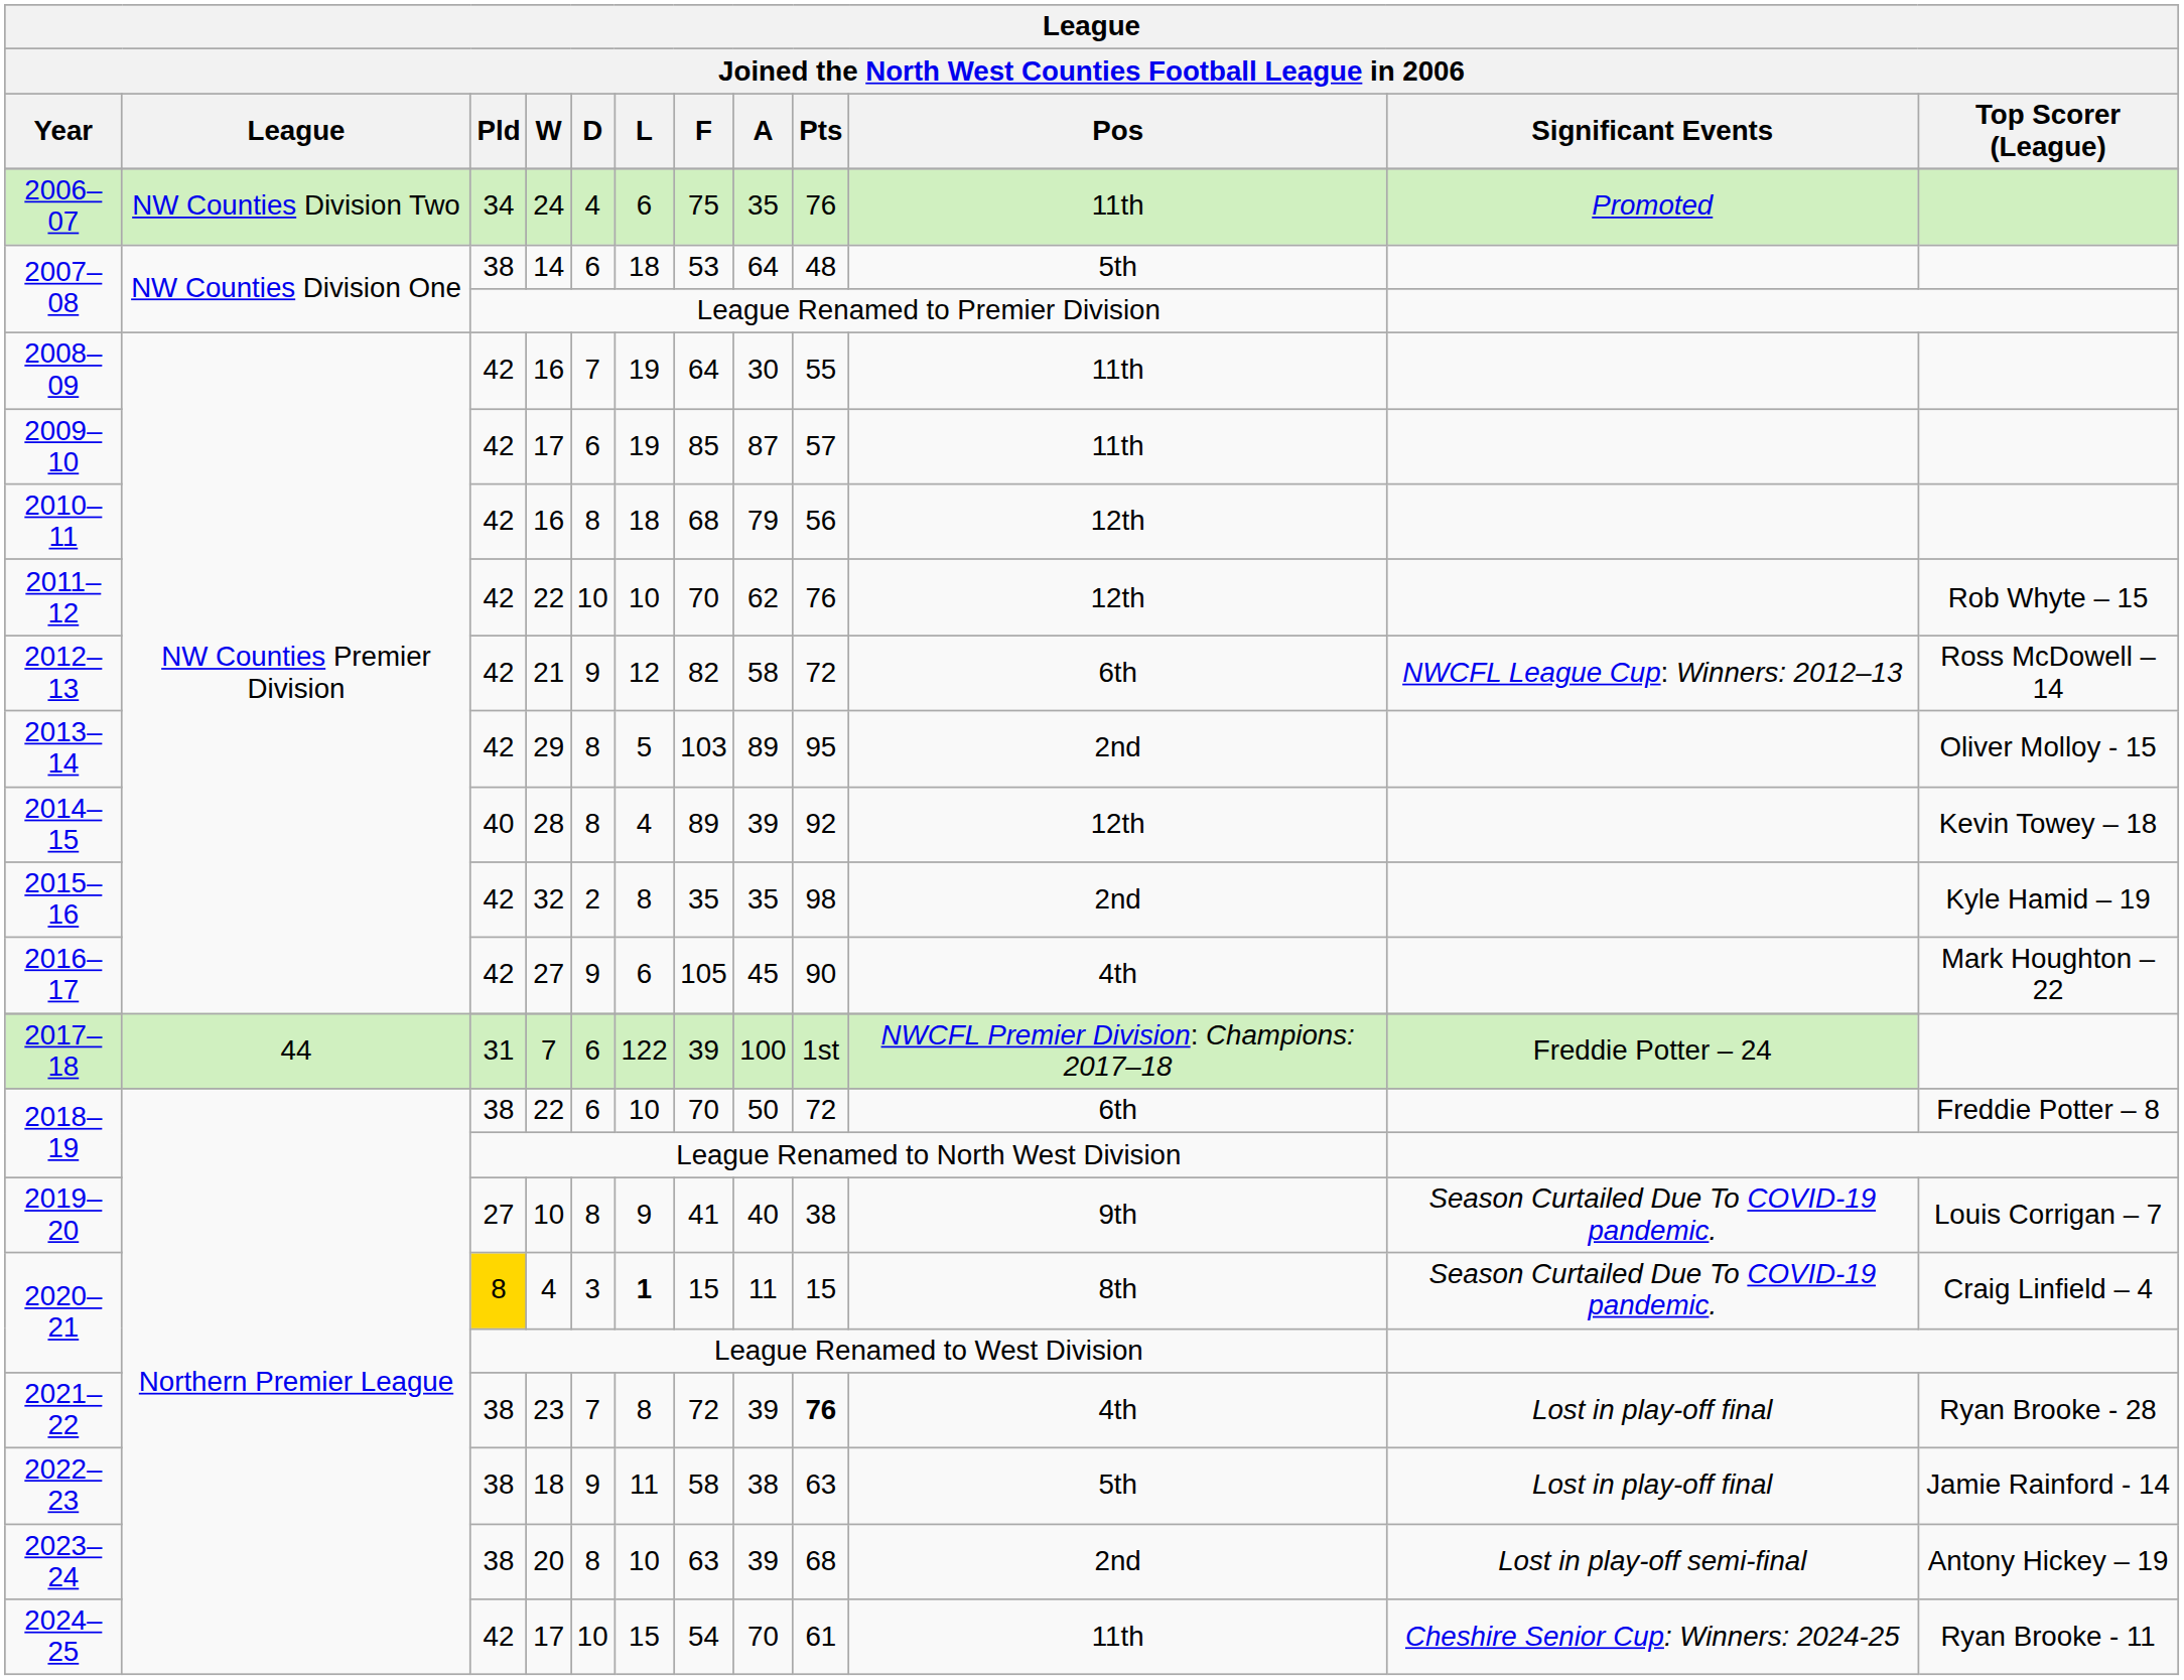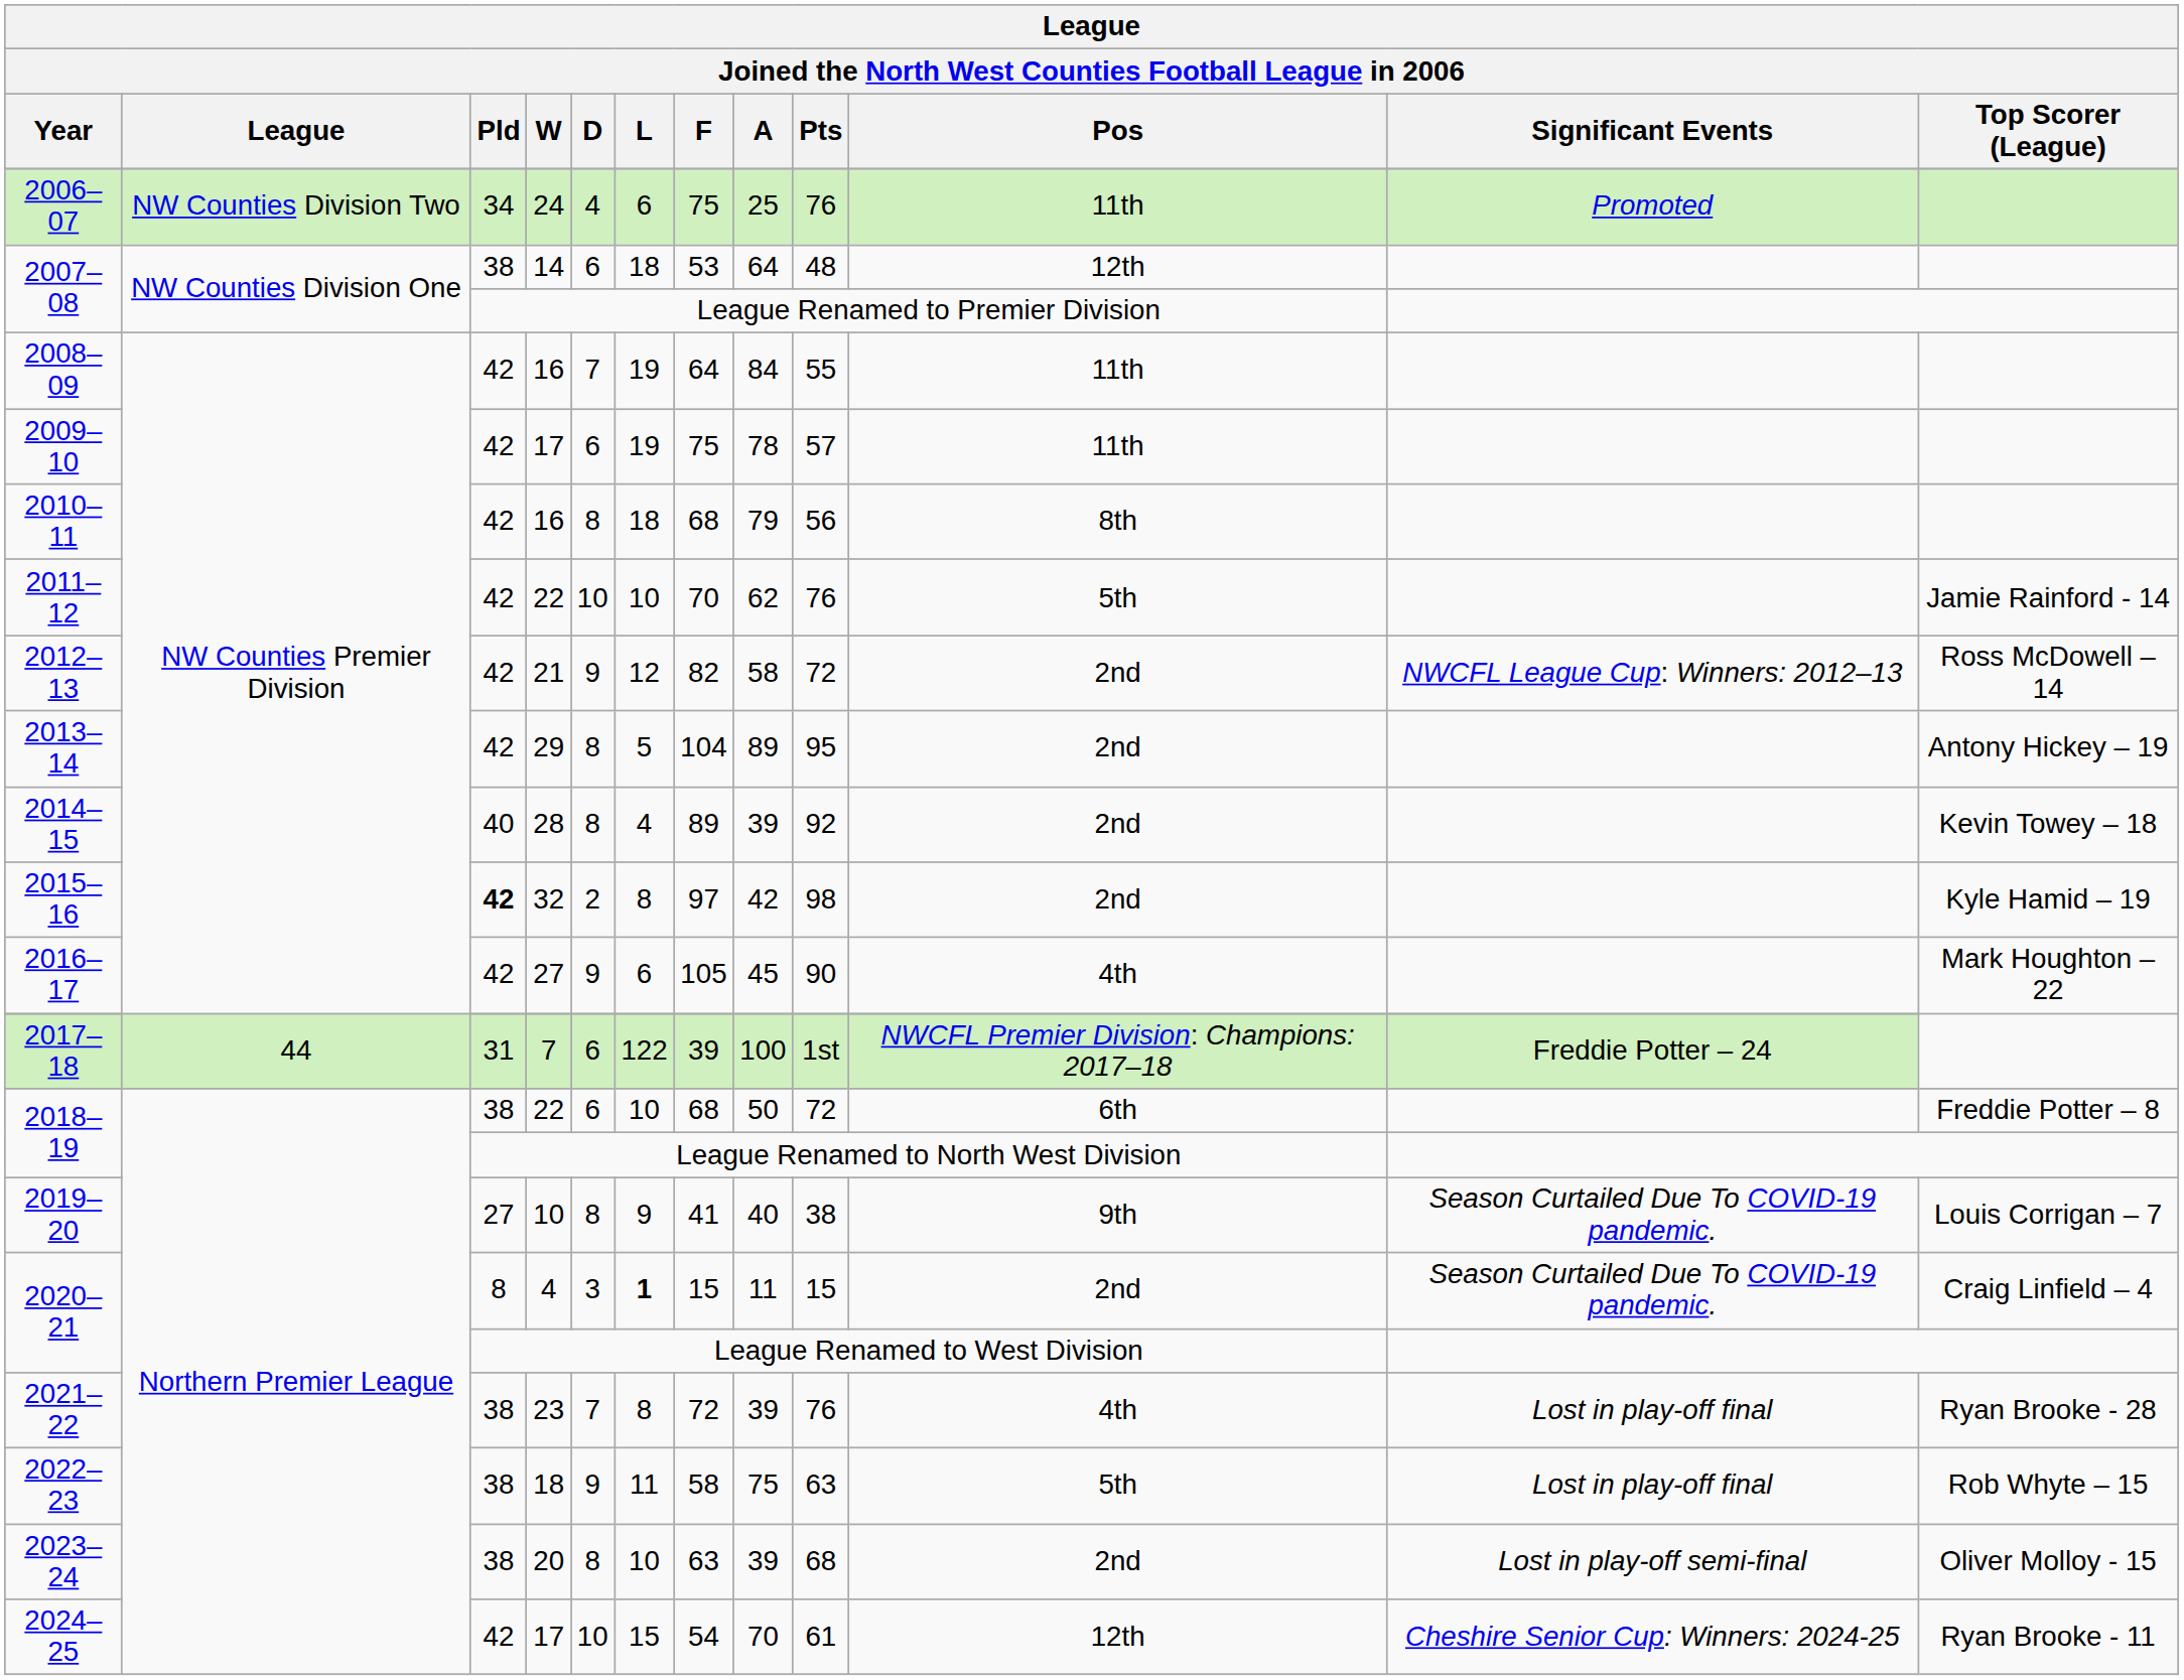2006–07 | A: 35 -> 25
2007–08 / 14 | Pos: 5th -> 12th
2008–09 | A: 30 -> 84
2009–10 | F: 85 -> 75
2009–10 | A: 87 -> 78
2010–11 | Pos: 12th -> 8th
2011–12 | Pos: 12th -> 5th
2011–12 | Top Scorer (League): Rob Whyte – 15 -> Jamie Rainford - 14
2012–13 | Pos: 6th -> 2nd
2013–14 | F: 103 -> 104
2013–14 | Top Scorer (League): Oliver Molloy - 15 -> Antony Hickey – 19
2014–15 | Pos: 12th -> 2nd
2015–16 | Pld: normal -> bold
2015–16 | F: 35 -> 97
2015–16 | A: 35 -> 42
2018–19 / 22 | F: 70 -> 68
2020–21 / 4 | Pld: gold background -> no background
2020–21 / 4 | Pos: 8th -> 2nd
2021–22 | Pts: bold -> normal
2022–23 | A: 38 -> 75
2022–23 | Top Scorer (League): Jamie Rainford - 14 -> Rob Whyte – 15
2023–24 | Top Scorer (League): Antony Hickey – 19 -> Oliver Molloy - 15
2024–25 | Pos: 11th -> 12th
